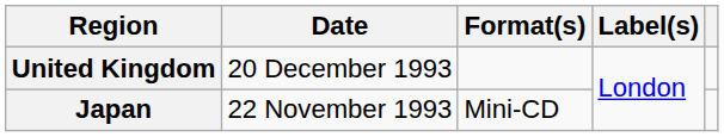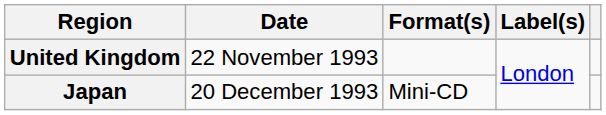United Kingdom | Date: 20 December 1993 -> 22 November 1993
Japan | Date: 22 November 1993 -> 20 December 1993
